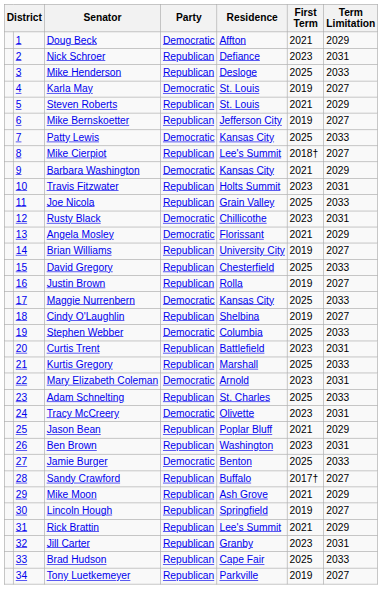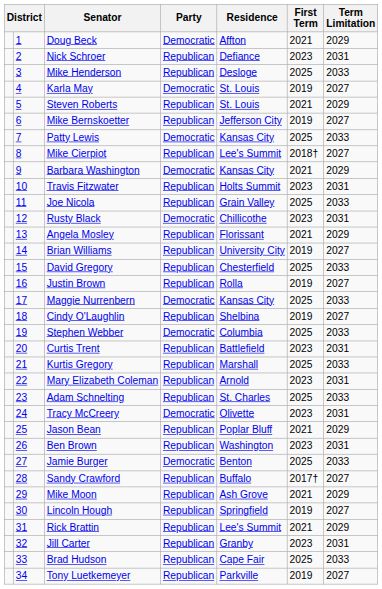Angela Mosley | Party: Democratic -> Republican
Mary Elizabeth Coleman | Party: Democratic -> Republican
